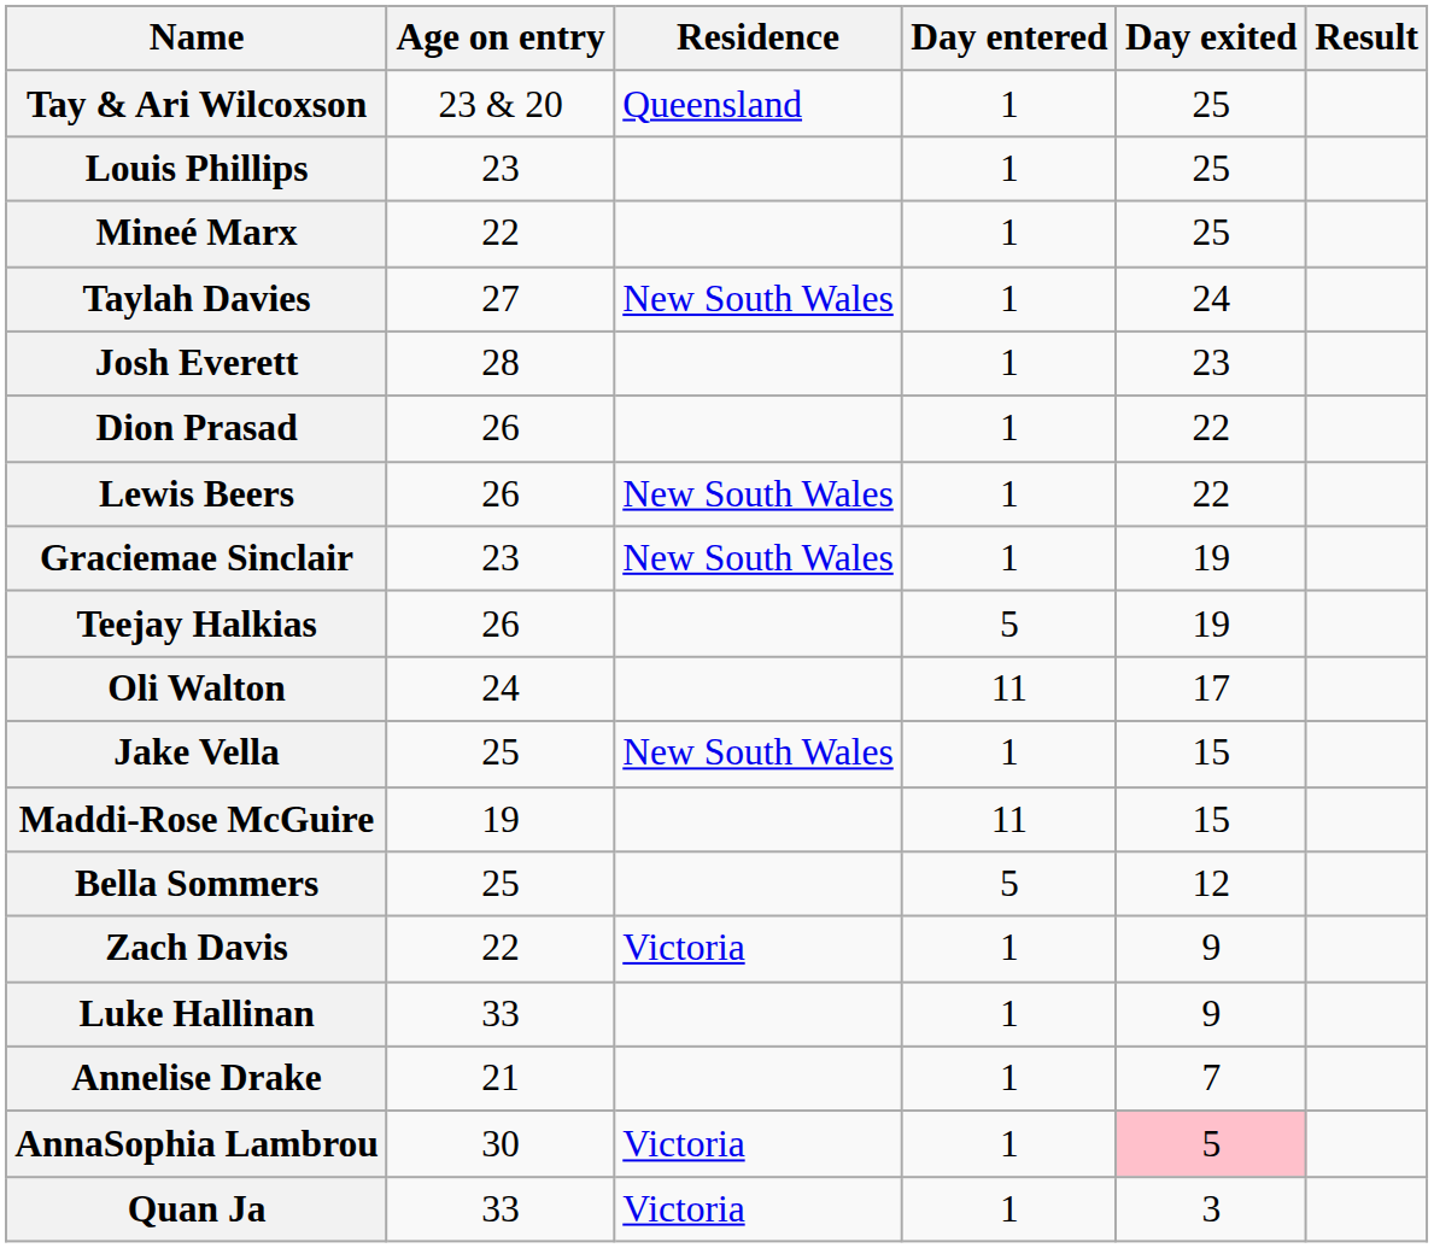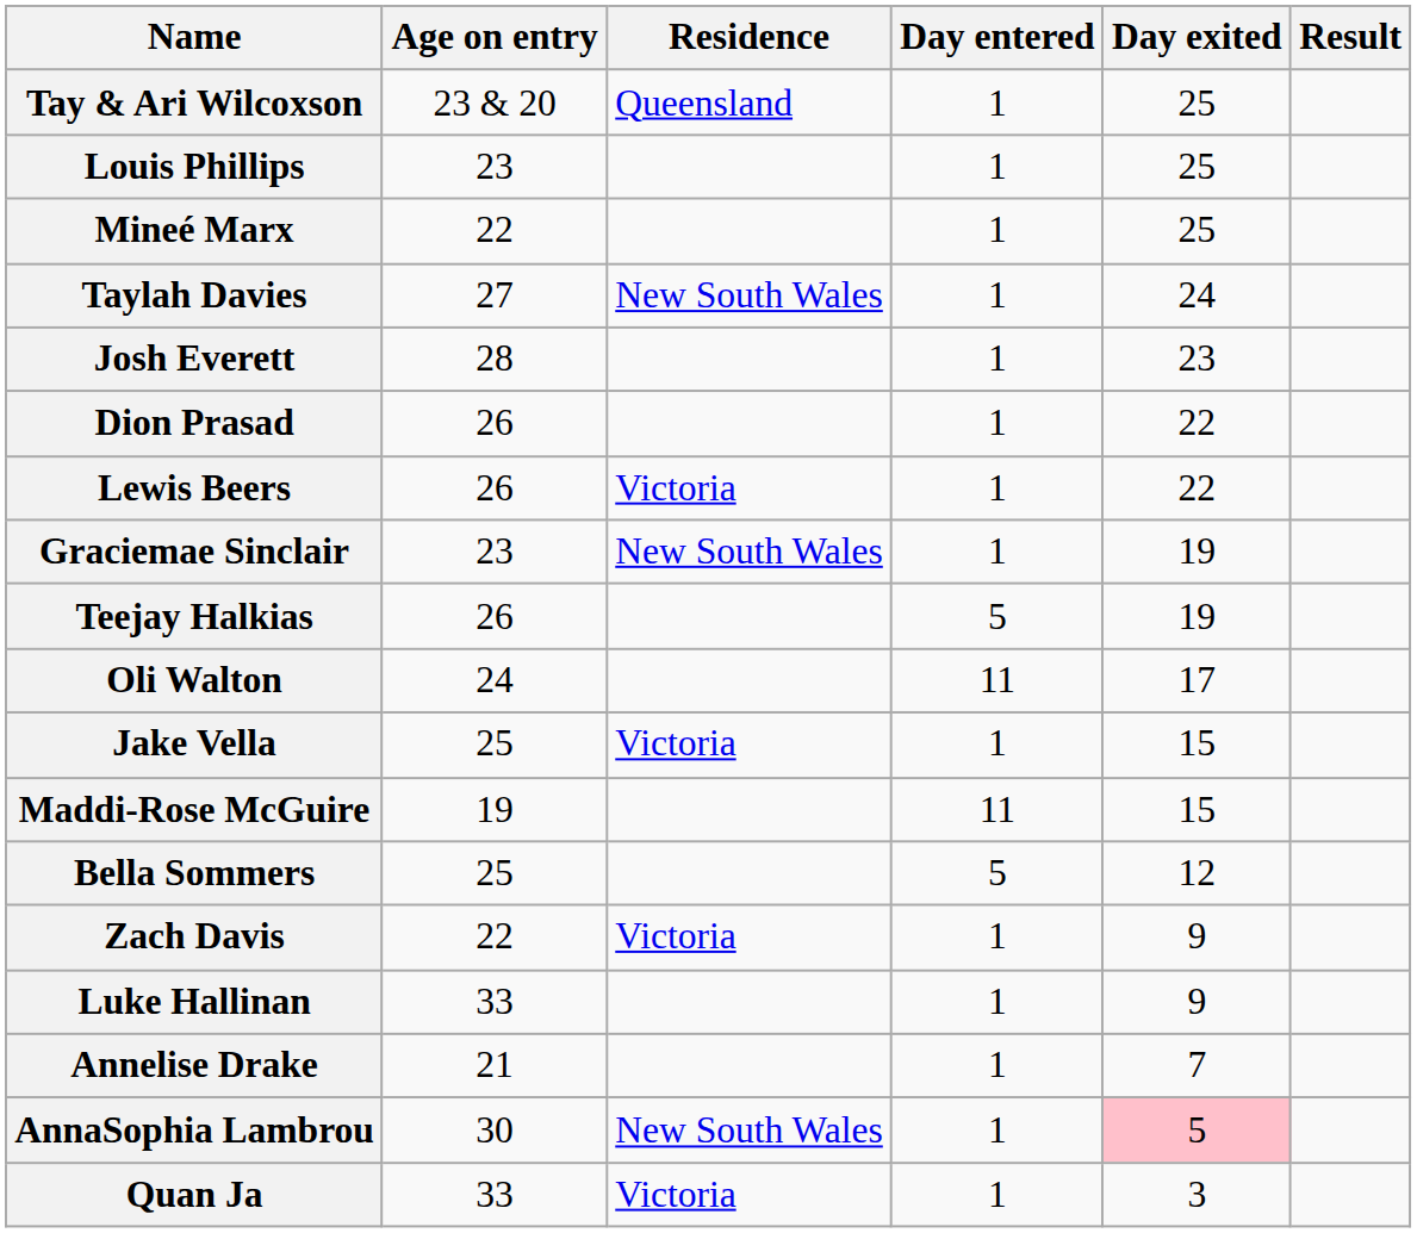Lewis Beers | Residence: New South Wales -> Victoria
Jake Vella | Residence: New South Wales -> Victoria
AnnaSophia Lambrou | Residence: Victoria -> New South Wales
